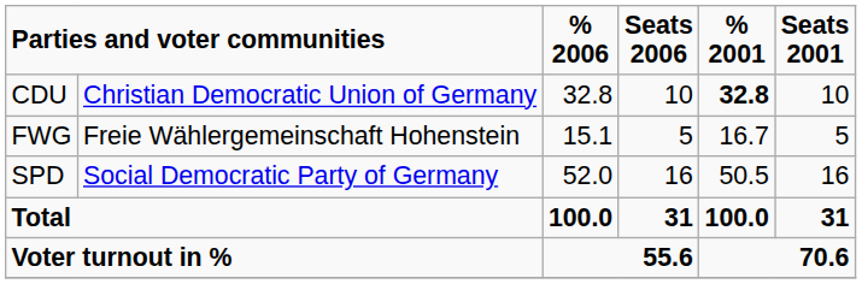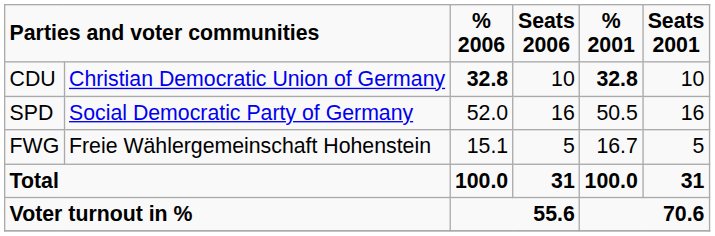CDU | % 2006: normal -> bold
rows swapped: SPD <-> FWG
